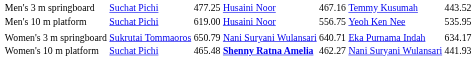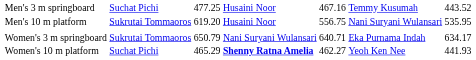Men's 10 m platform | column 2: Suchat Pichi -> Sukrutai Tommaoros
Men's 10 m platform | column 3: 619.00 -> 619.20
Men's 10 m platform | column 6: Yeoh Ken Nee -> Nani Suryani Wulansari
Women's 10 m platform | column 3: 465.48 -> 465.29
Women's 10 m platform | column 6: Nani Suryani Wulansari -> Yeoh Ken Nee
